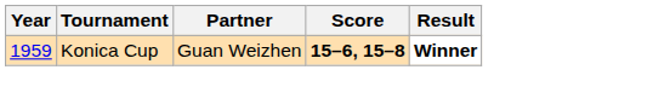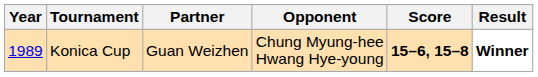+ column: Opponent | Chung Myung-hee Hwang Hye-young
Konica Cup | Year: 1959 -> 1989
